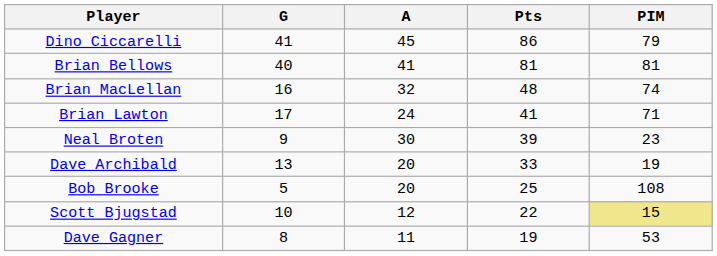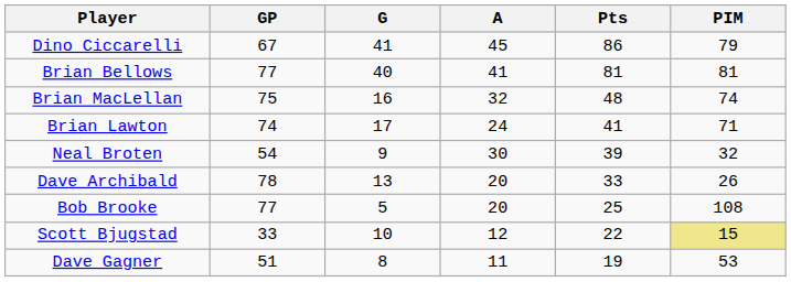+ column: GP | 67 | 77 | 75 | 74 | 54 | 78 | 77 | 33 | 51
Neal Broten | PIM: 23 -> 32
Dave Archibald | PIM: 19 -> 26
